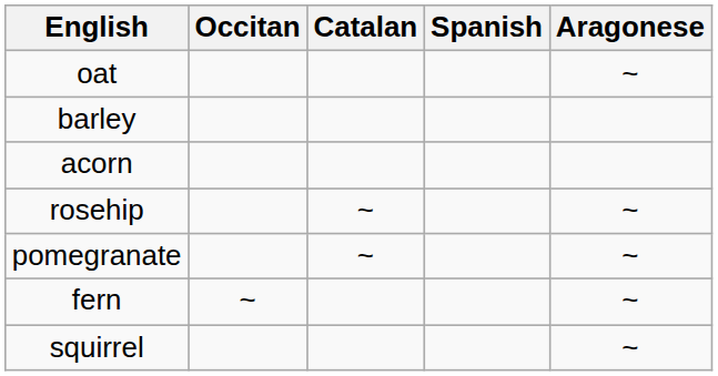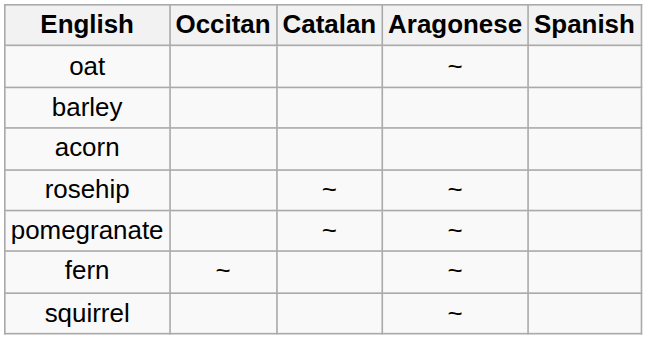columns swapped: Aragonese <-> Spanish
